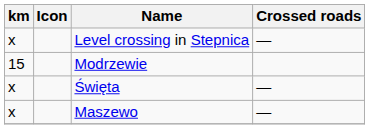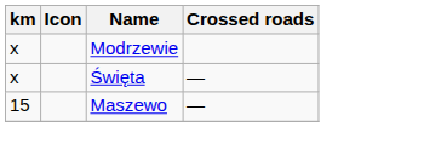- row: x | Level crossing in Stepnica | —
Modrzewie | km: 15 -> x
Maszewo | km: x -> 15
